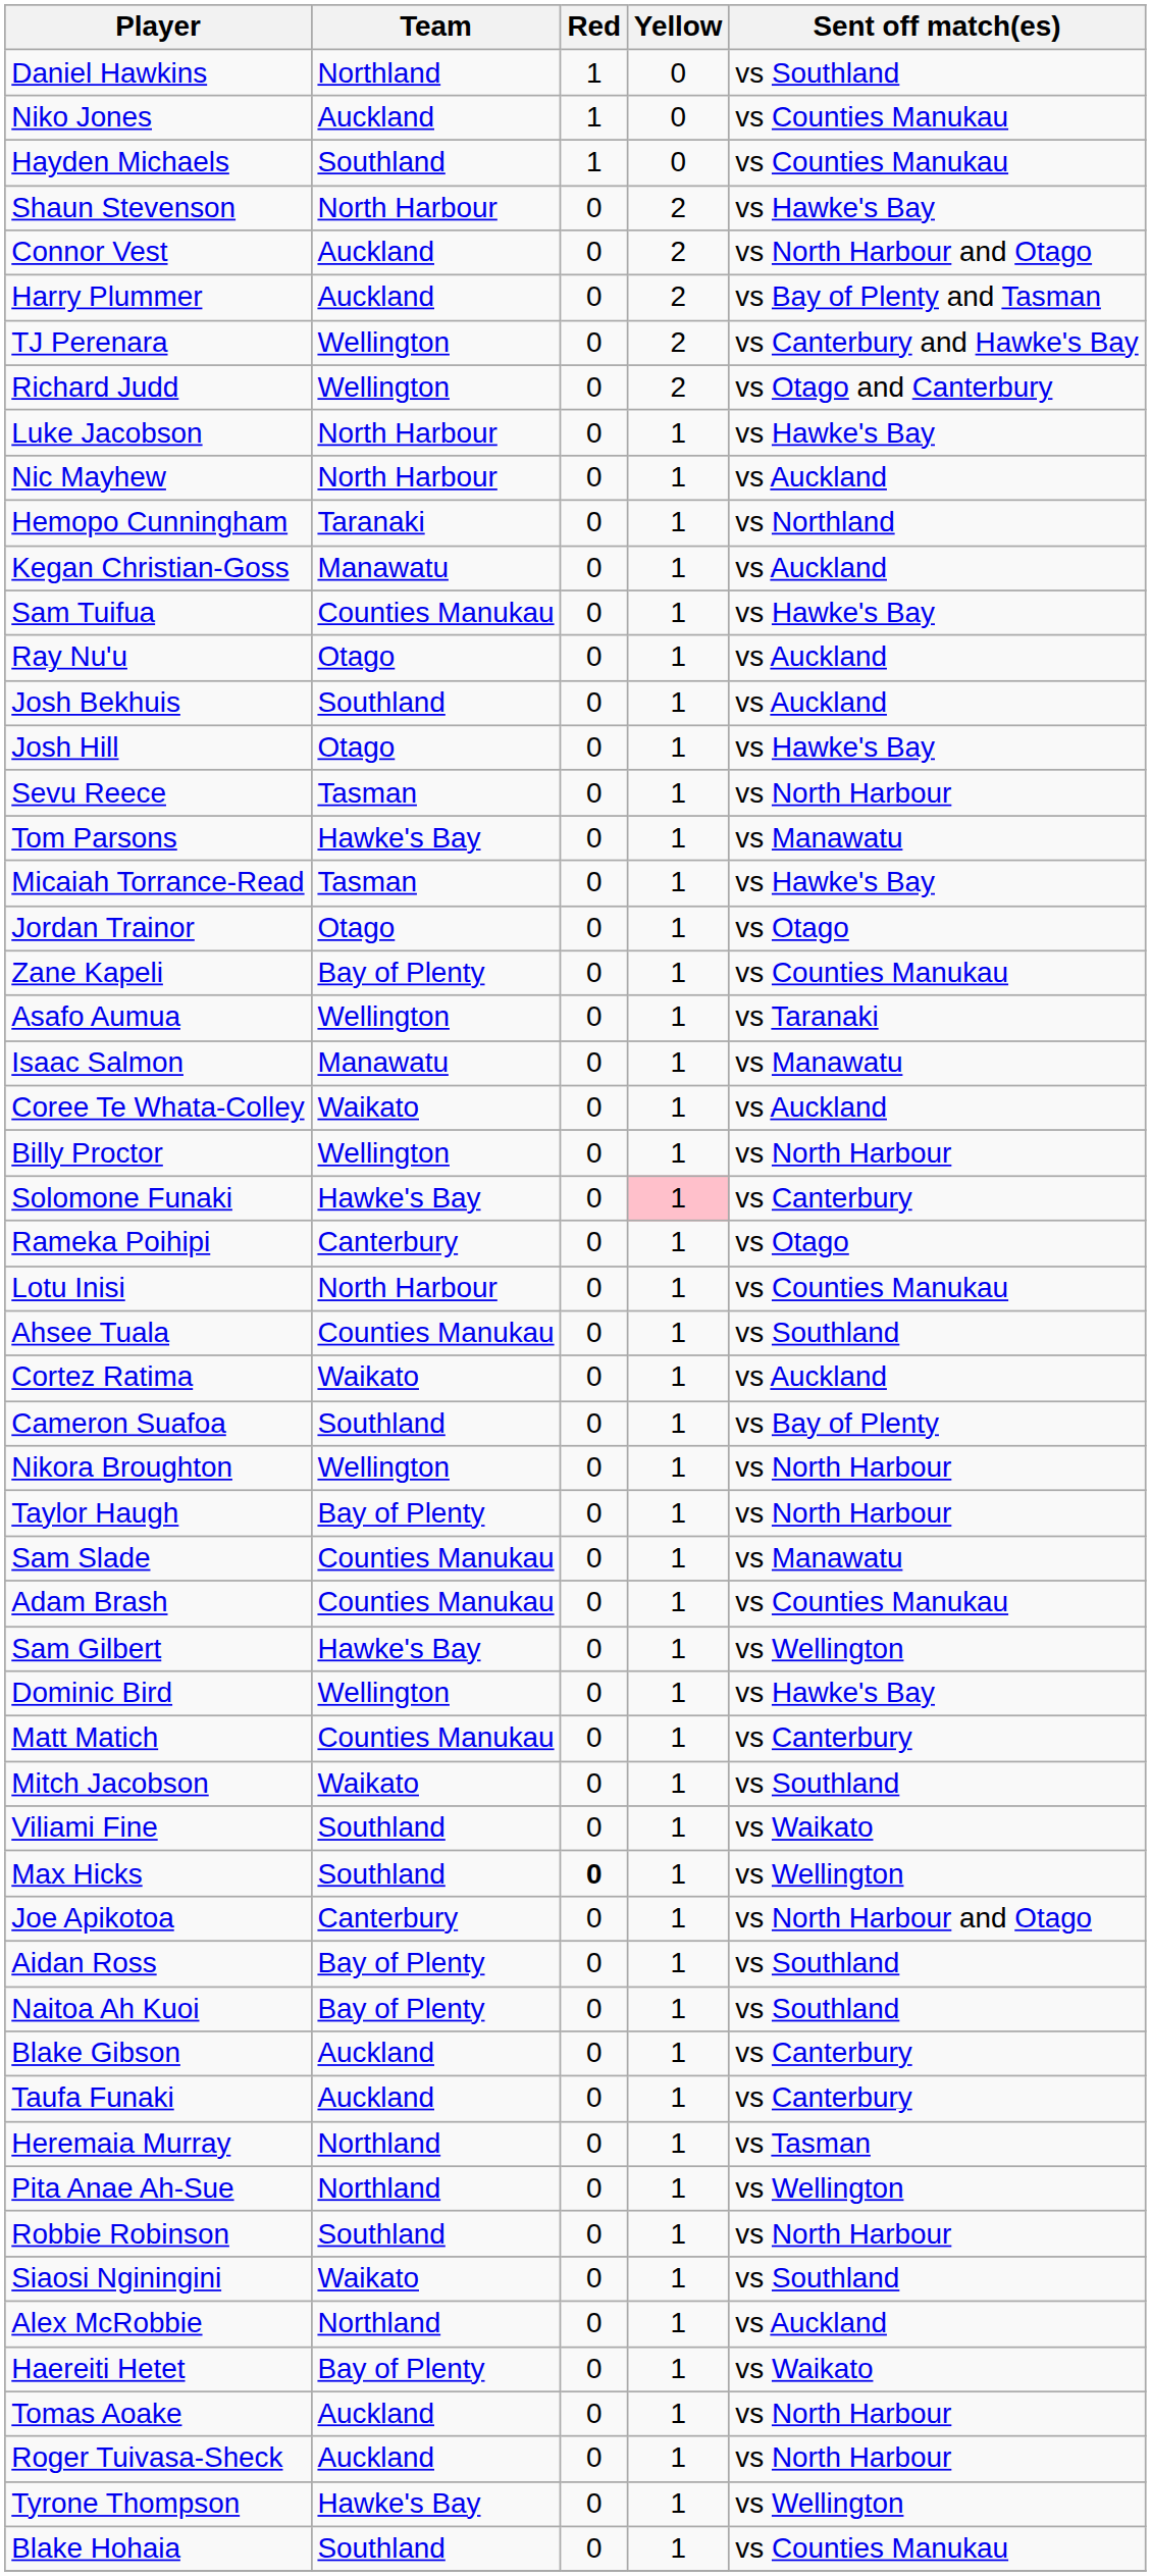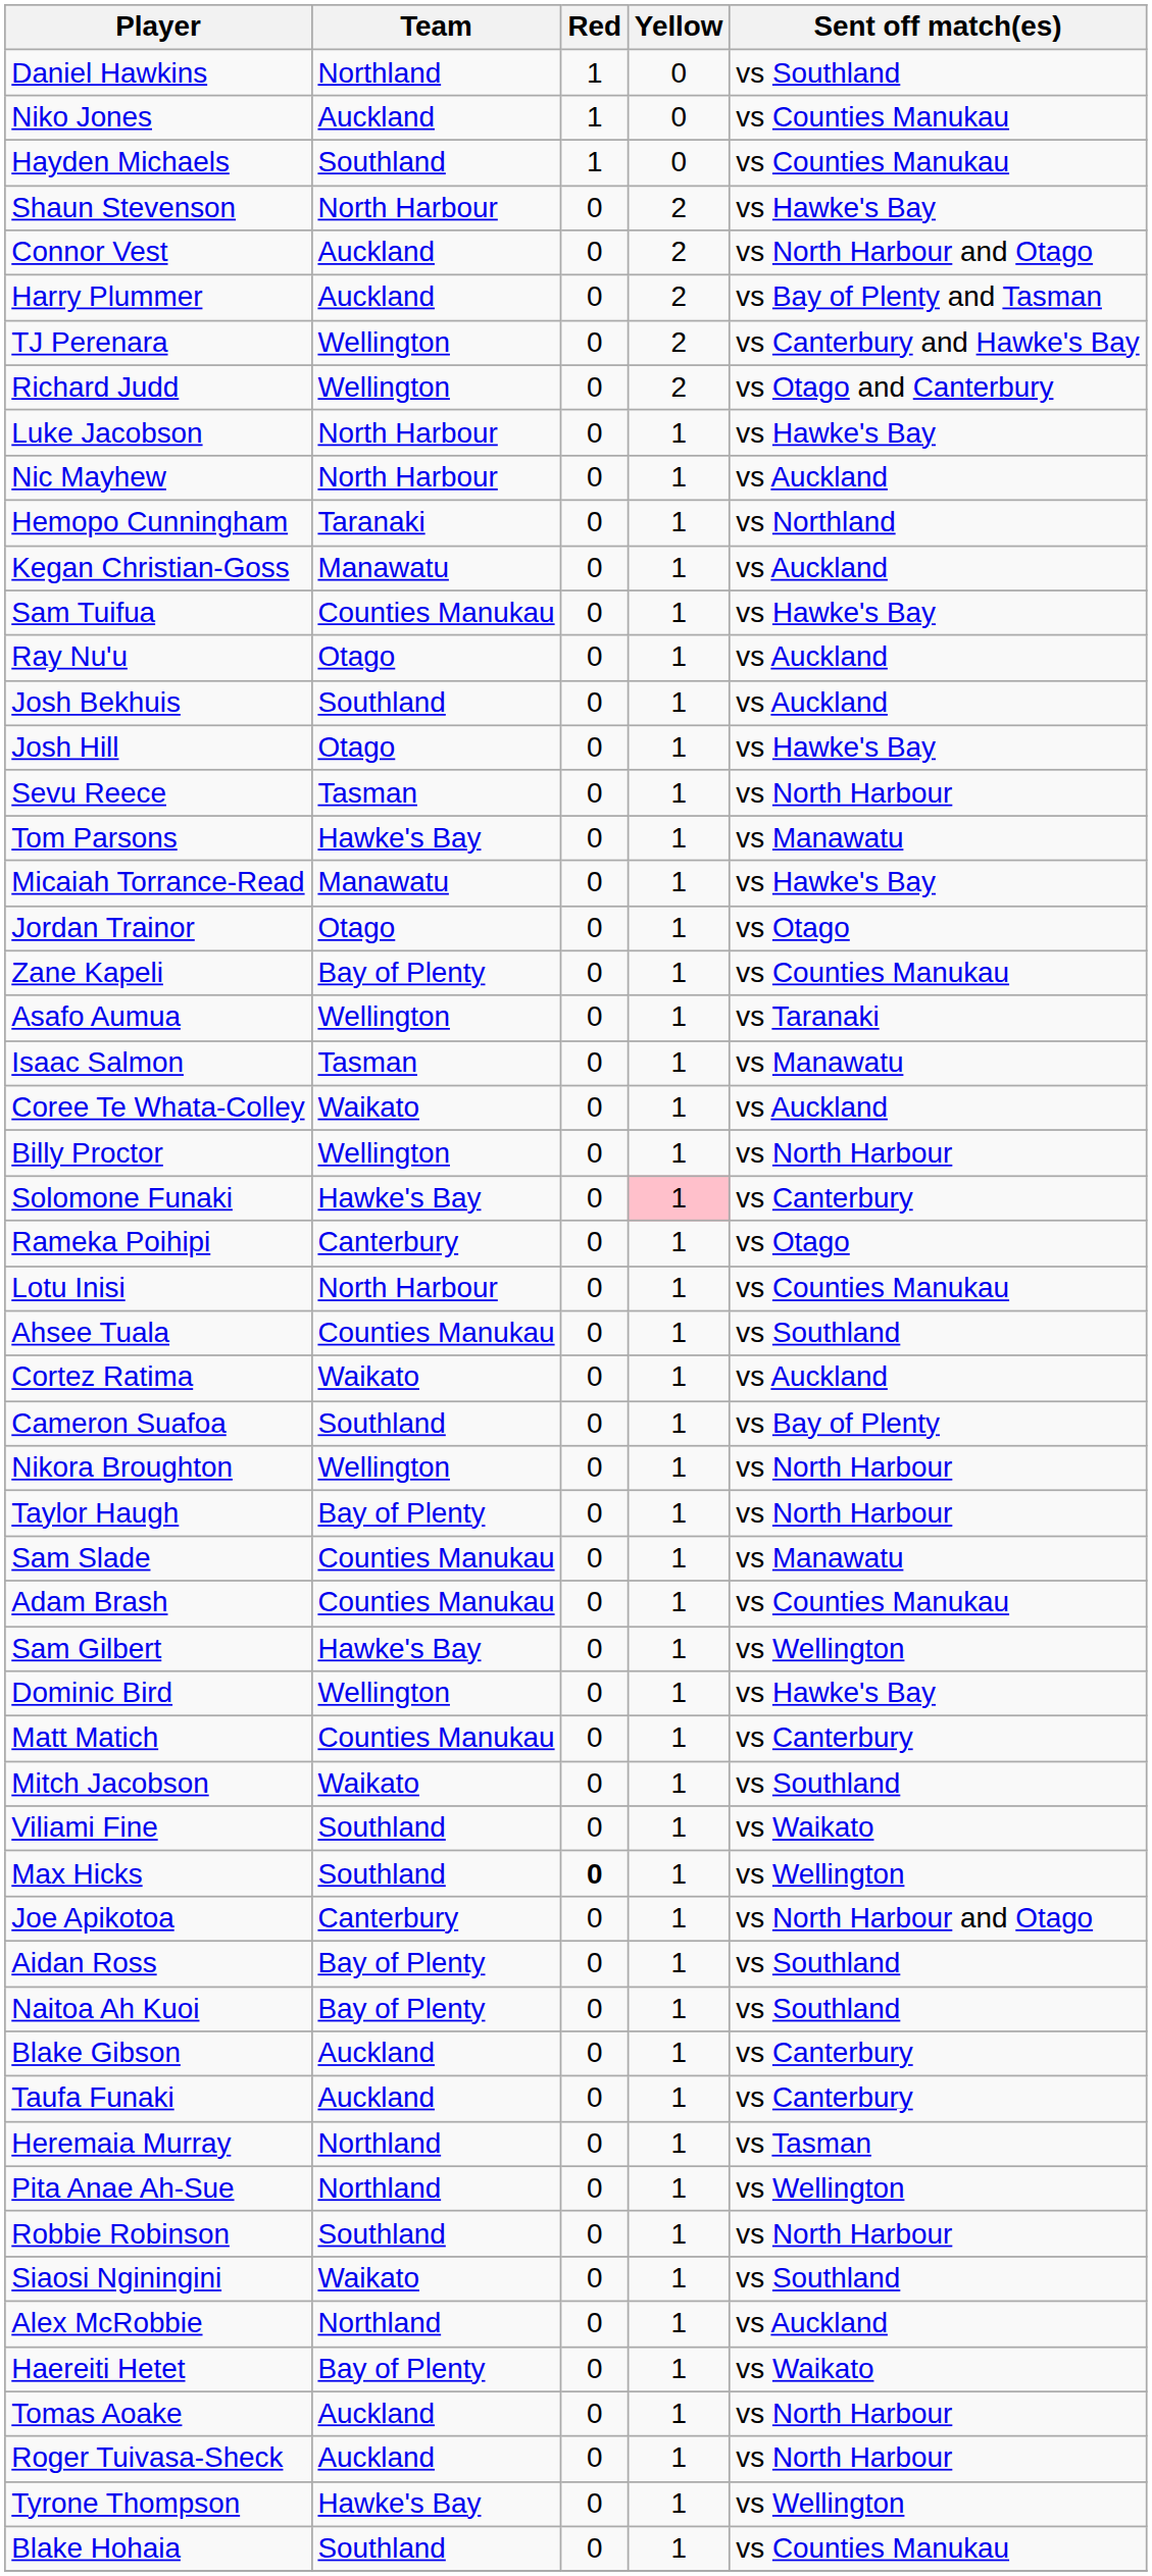Micaiah Torrance-Read | Team: Tasman -> Manawatu
Isaac Salmon | Team: Manawatu -> Tasman
